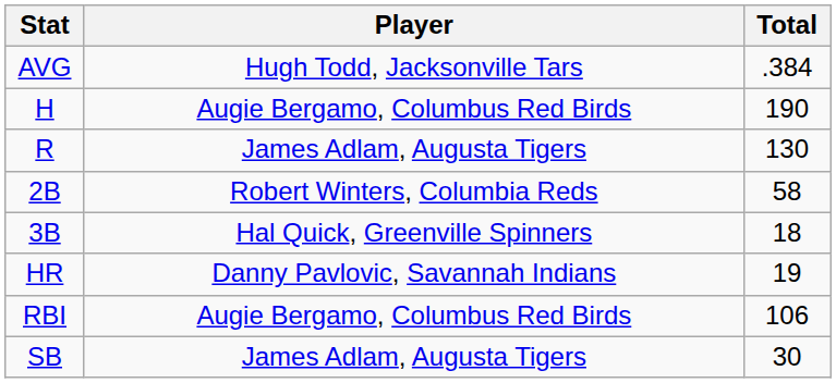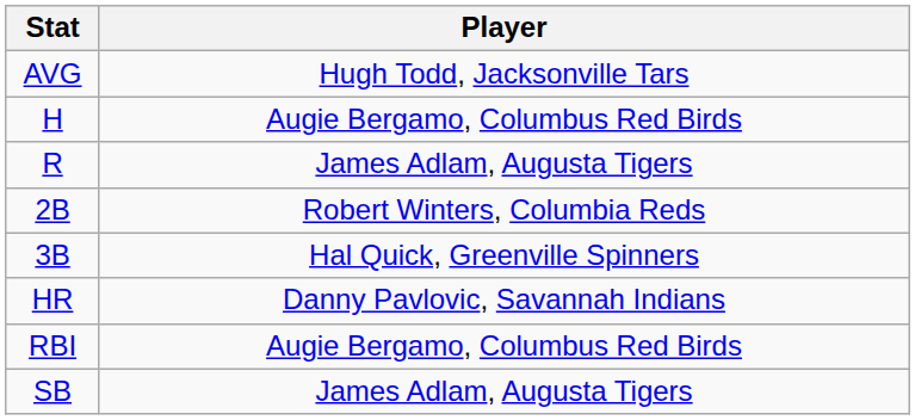- column: Total | .384 | 190 | 130 | 58 | 18 | 19 | 106 | 30
